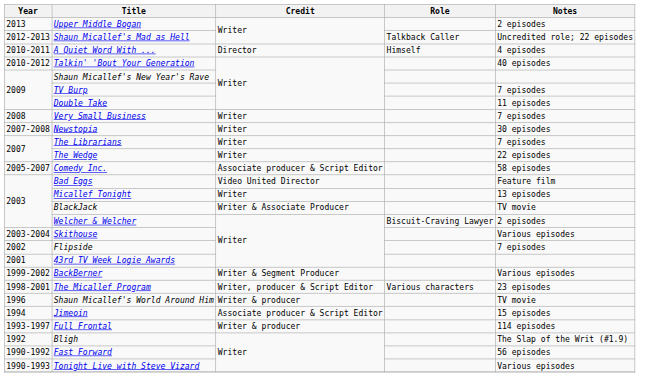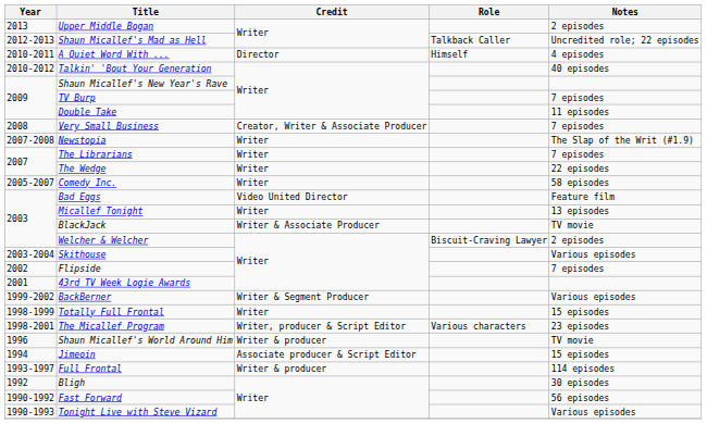Very Small Business | Credit: Writer -> Creator, Writer & Associate Producer
Newstopia | Notes: 30 episodes -> The Slap of the Writ (#1.9)
Comedy Inc. | Credit: Associate producer & Script Editor -> Writer
+ row: 1998-1999 | Totally Full Frontal | Writer | 15 episodes
Bligh | Notes: The Slap of the Writ (#1.9) -> 30 episodes
